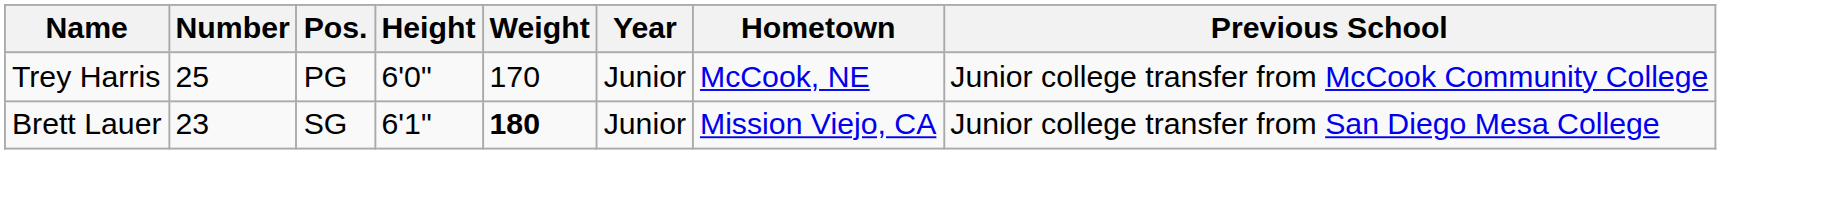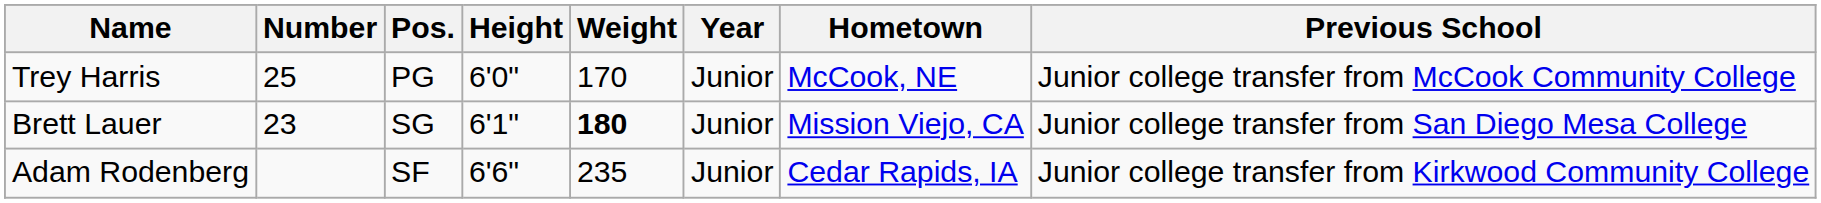+ row: Adam Rodenberg | SF | 6'6" | 235 | Junior | Cedar Rapids, IA | Junior college transfer from Kirkwood Community College
